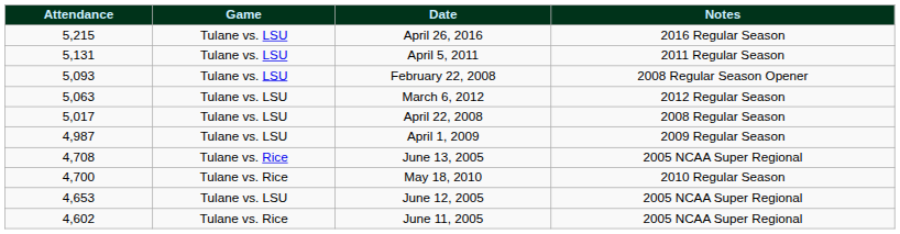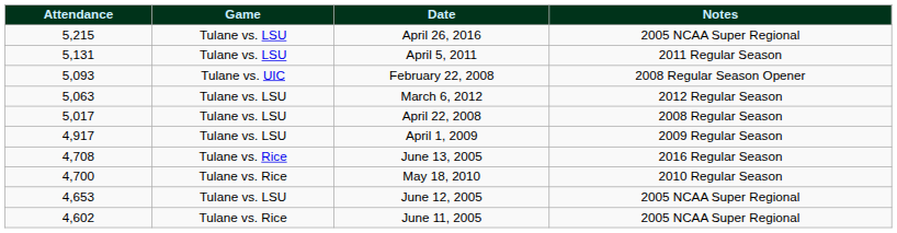April 26, 2016 | Notes: 2016 Regular Season -> 2005 NCAA Super Regional
February 22, 2008 | Game: Tulane vs. LSU -> Tulane vs. UIC
April 1, 2009 | Attendance: 4,987 -> 4,917
June 13, 2005 | Notes: 2005 NCAA Super Regional -> 2016 Regular Season
